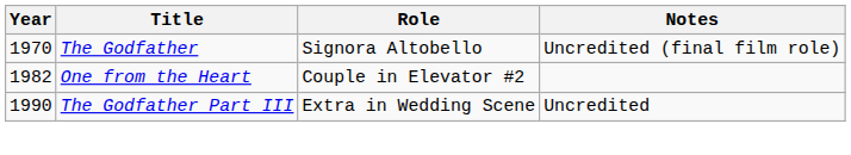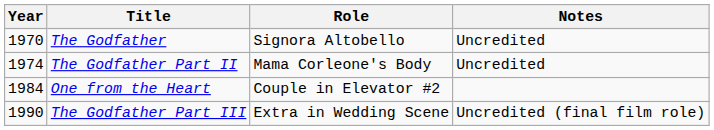The Godfather | Notes: Uncredited (final film role) -> Uncredited
+ row: 1974 | The Godfather Part II | Mama Corleone's Body | Uncredited
One from the Heart | Year: 1982 -> 1984
The Godfather Part III | Notes: Uncredited -> Uncredited (final film role)
